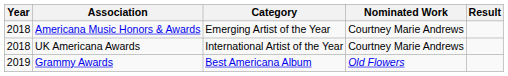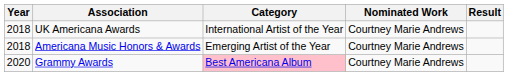rows swapped: UK Americana Awards <-> Americana Music Honors & Awards
Grammy Awards | Year: 2019 -> 2020
Grammy Awards | Category: no background -> pink background
Grammy Awards | Nominated Work: Old Flowers -> Courtney Marie Andrews
